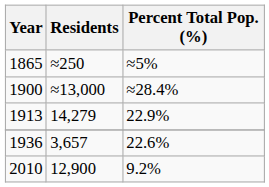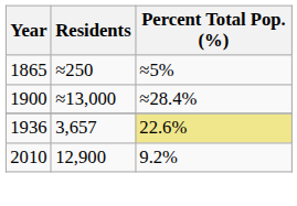- row: 1913 | 14,279 | 22.9%
1936 | Percent Total Pop. (%): no background -> khaki background
